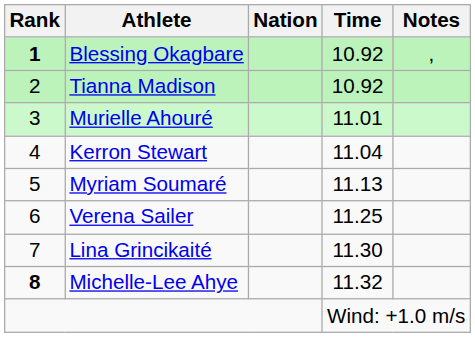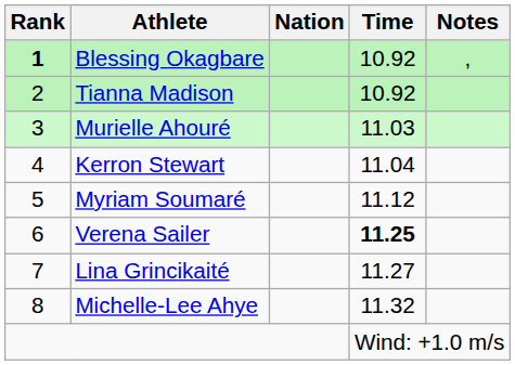Murielle Ahouré | Time: 11.01 -> 11.03
Myriam Soumaré | Time: 11.13 -> 11.12
Verena Sailer | Time: normal -> bold
Lina Grincikaité | Time: 11.30 -> 11.27
Michelle-Lee Ahye | Rank: bold -> normal
